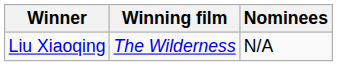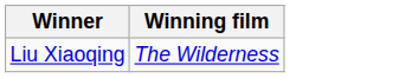- column: Nominees | N/A
